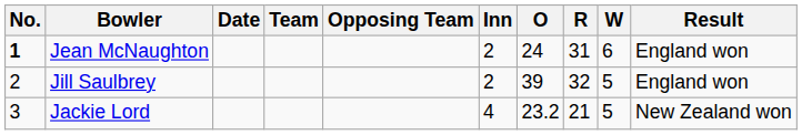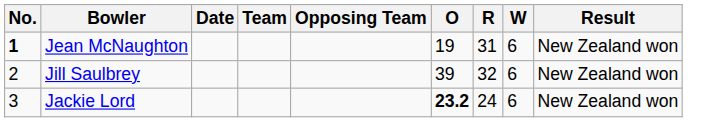- column: Inn | 2 | 2 | 4
Jean McNaughton | O: 24 -> 19
Jean McNaughton | Result: England won -> New Zealand won
Jill Saulbrey | W: 5 -> 6
Jill Saulbrey | Result: England won -> New Zealand won
Jackie Lord | O: normal -> bold
Jackie Lord | R: 21 -> 24
Jackie Lord | W: 5 -> 6
